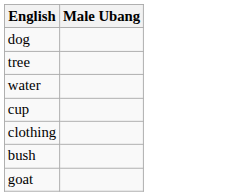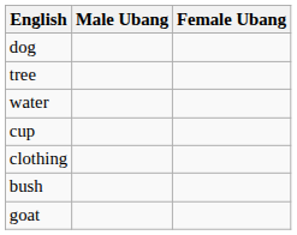+ column: Female Ubang
